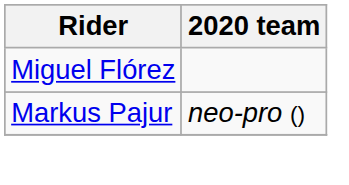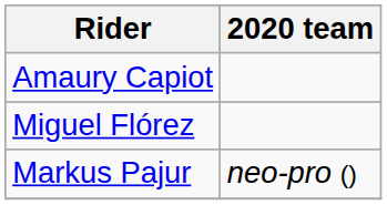+ row: Amaury Capiot
